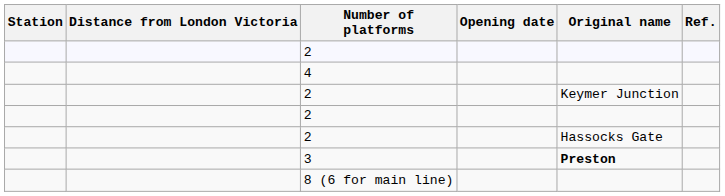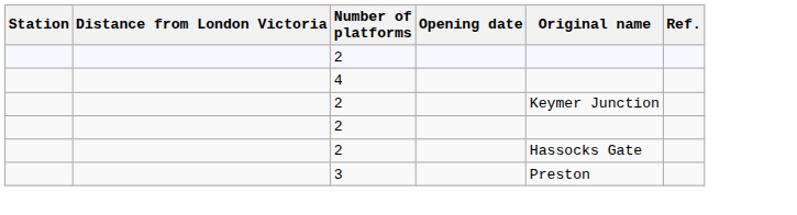3 | Original name: bold -> normal
- row: 8 (6 for main line)
